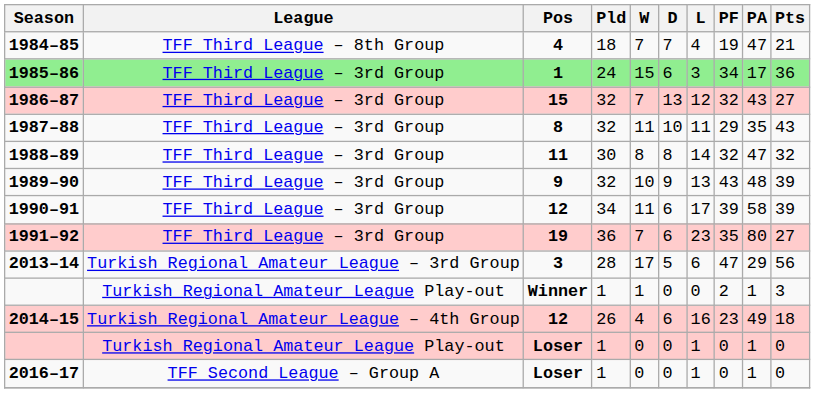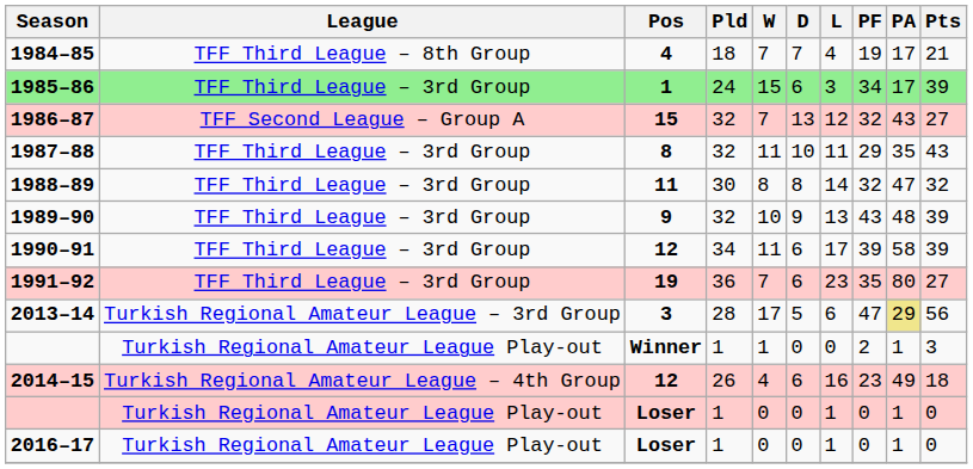1984–85 | PA: 47 -> 17
1985–86 | Pts: 36 -> 39
1986–87 | League: TFF Third League – 3rd Group -> TFF Second League – Group A
2013–14 | PA: no background -> khaki background
2016–17 | League: TFF Second League – Group A -> Turkish Regional Amateur League Play-out
